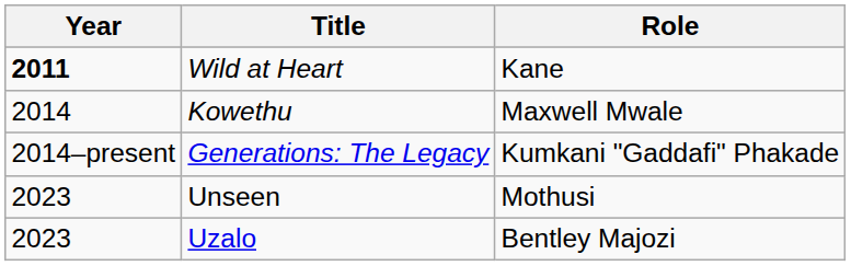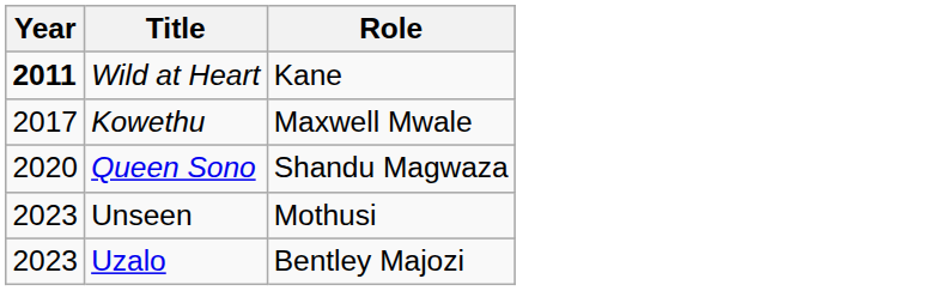Kowethu | Year: 2014 -> 2017
- row: 2014–present | Generations: The Legacy | Kumkani "Gaddafi" Phakade
+ row: 2020 | Queen Sono | Shandu Magwaza
